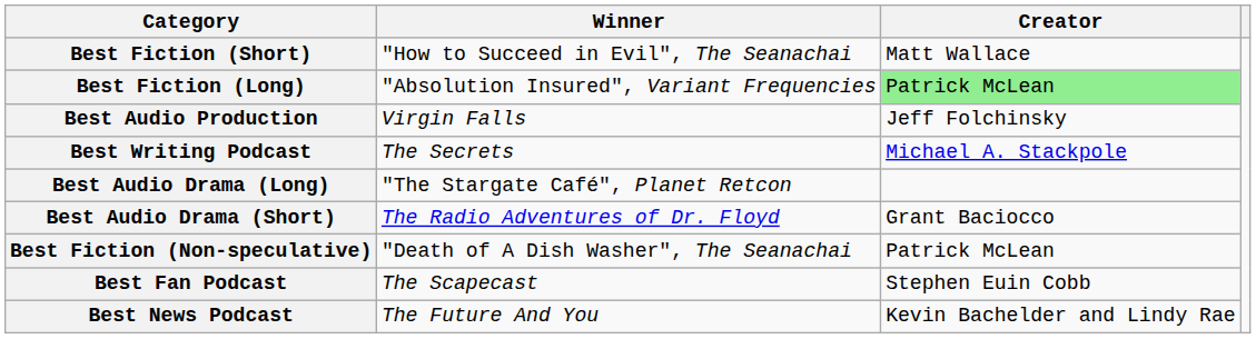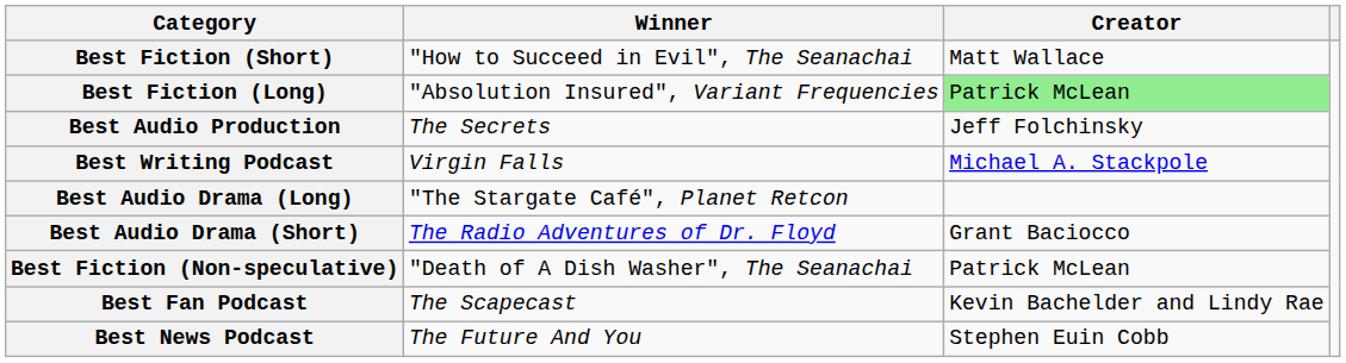Best Audio Production | Winner: Virgin Falls -> The Secrets
Best Writing Podcast | Winner: The Secrets -> Virgin Falls
Best Fan Podcast | Creator: Stephen Euin Cobb -> Kevin Bachelder and Lindy Rae
Best News Podcast | Creator: Kevin Bachelder and Lindy Rae -> Stephen Euin Cobb
